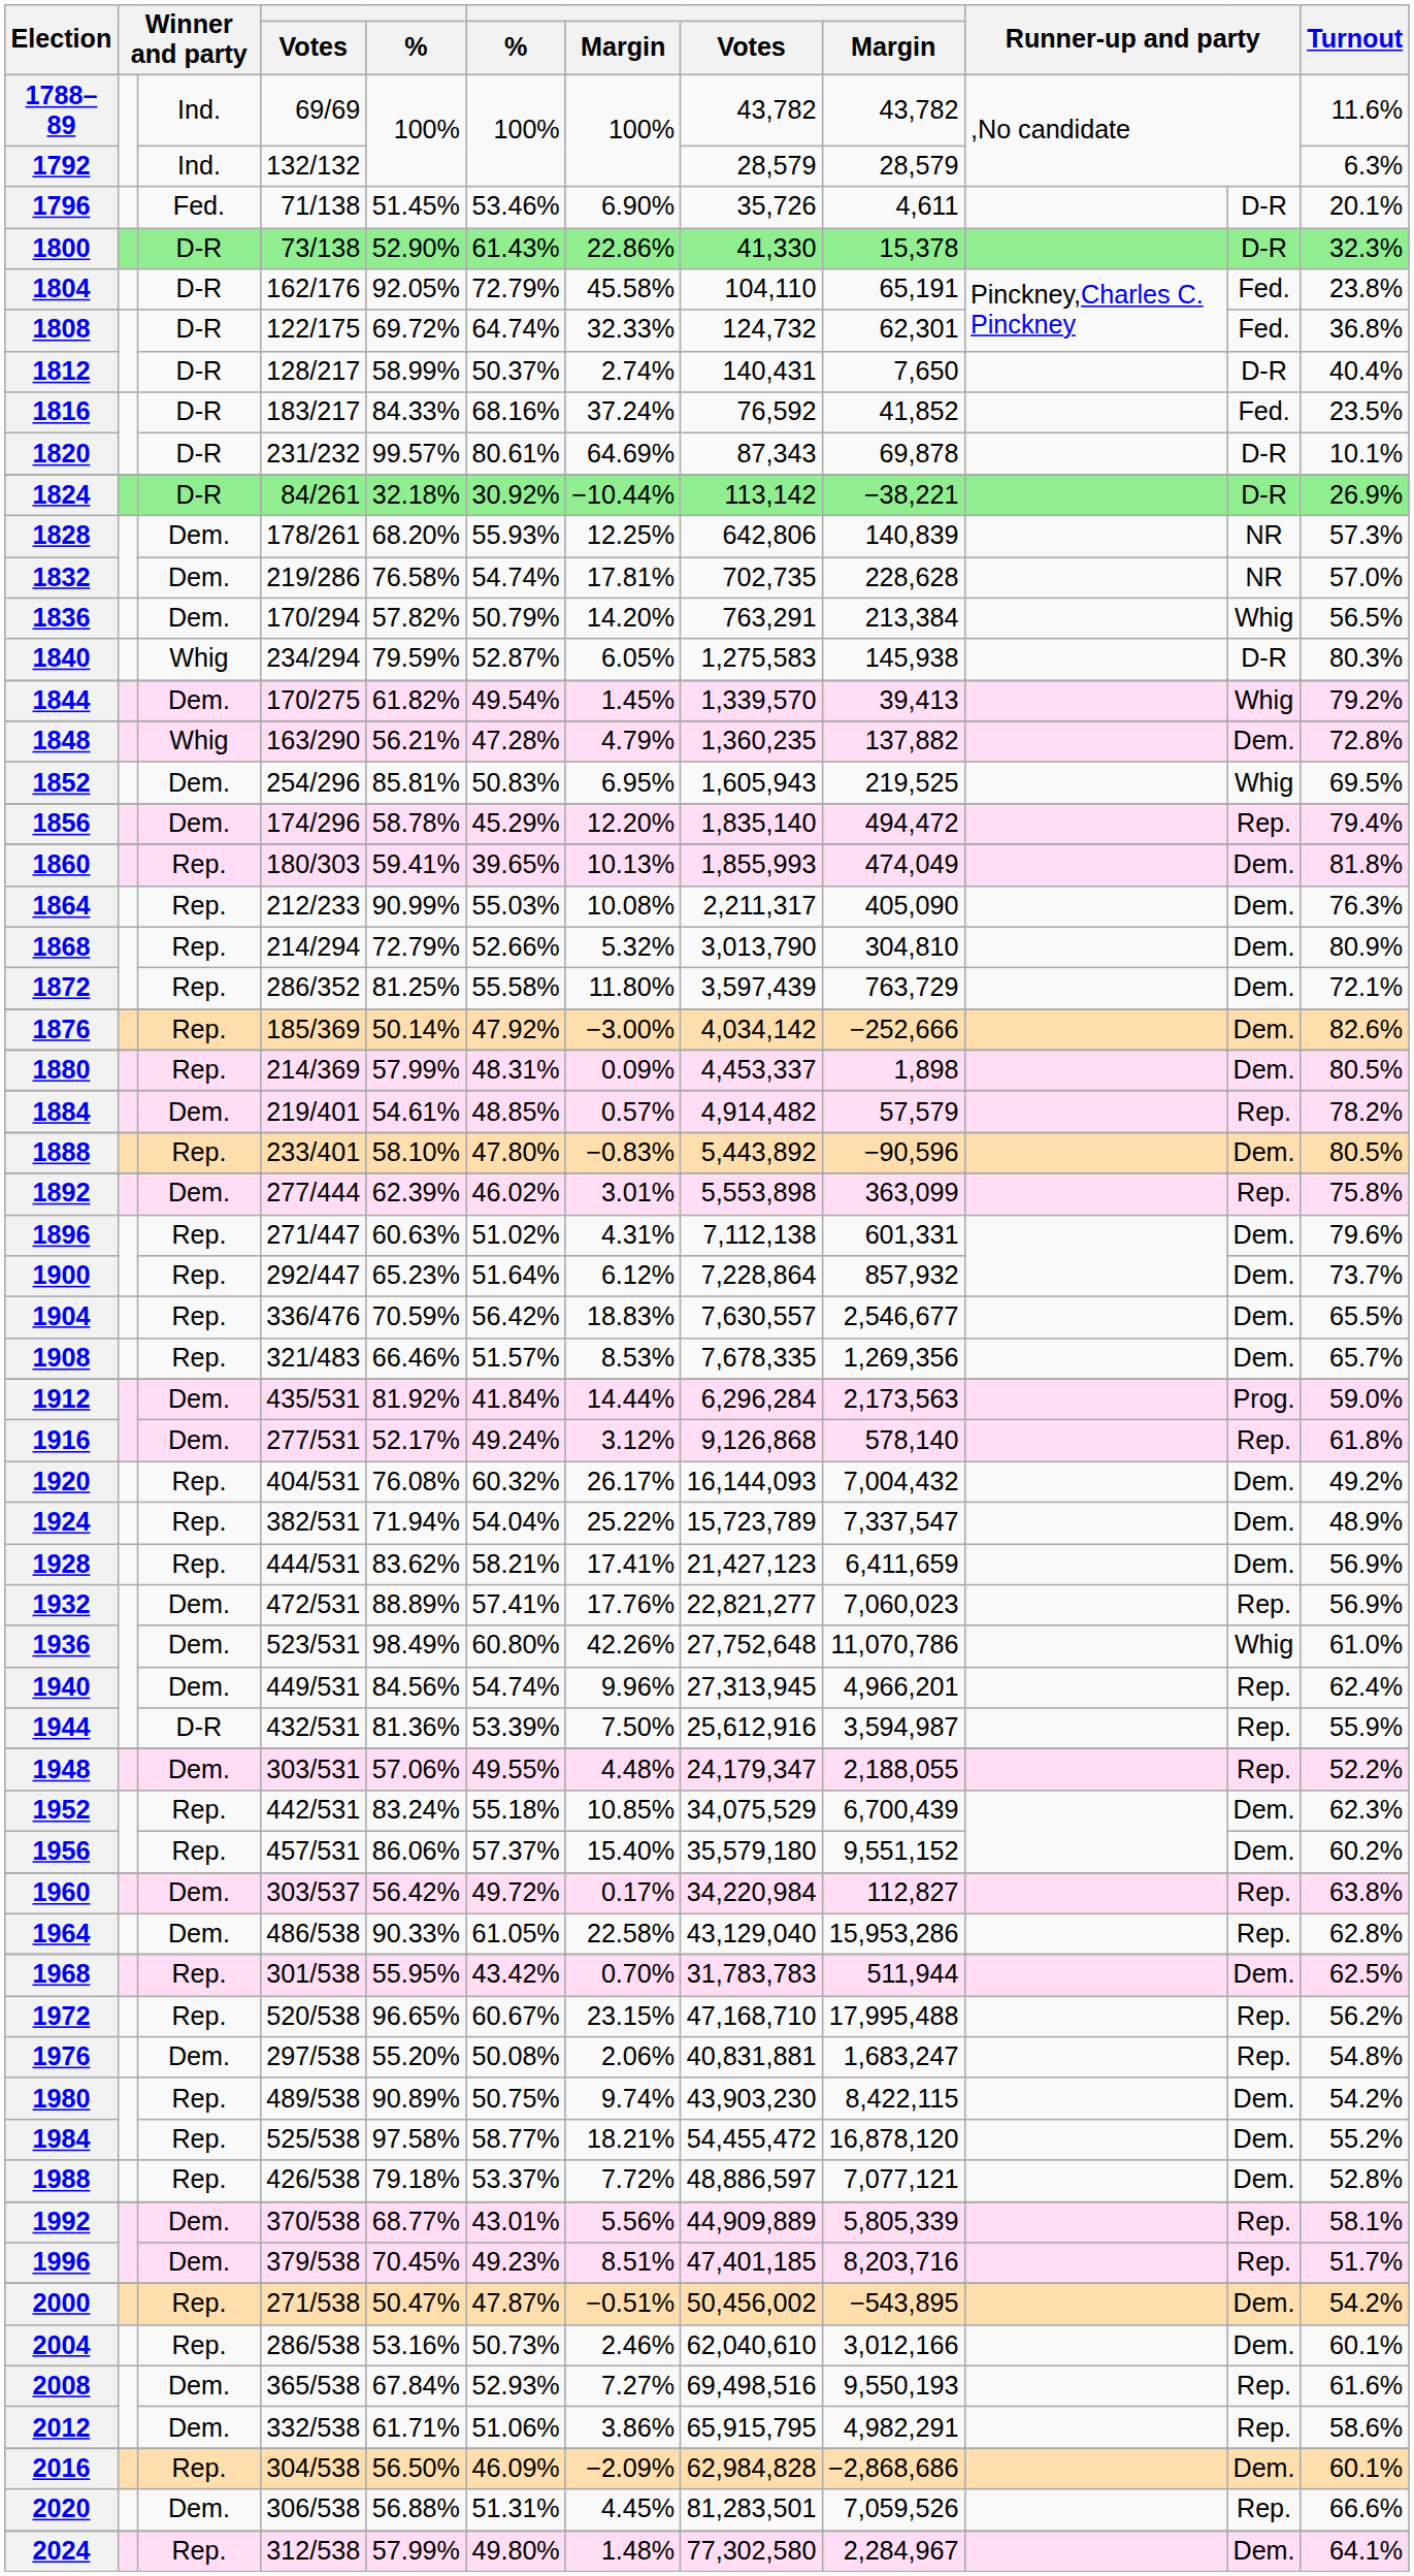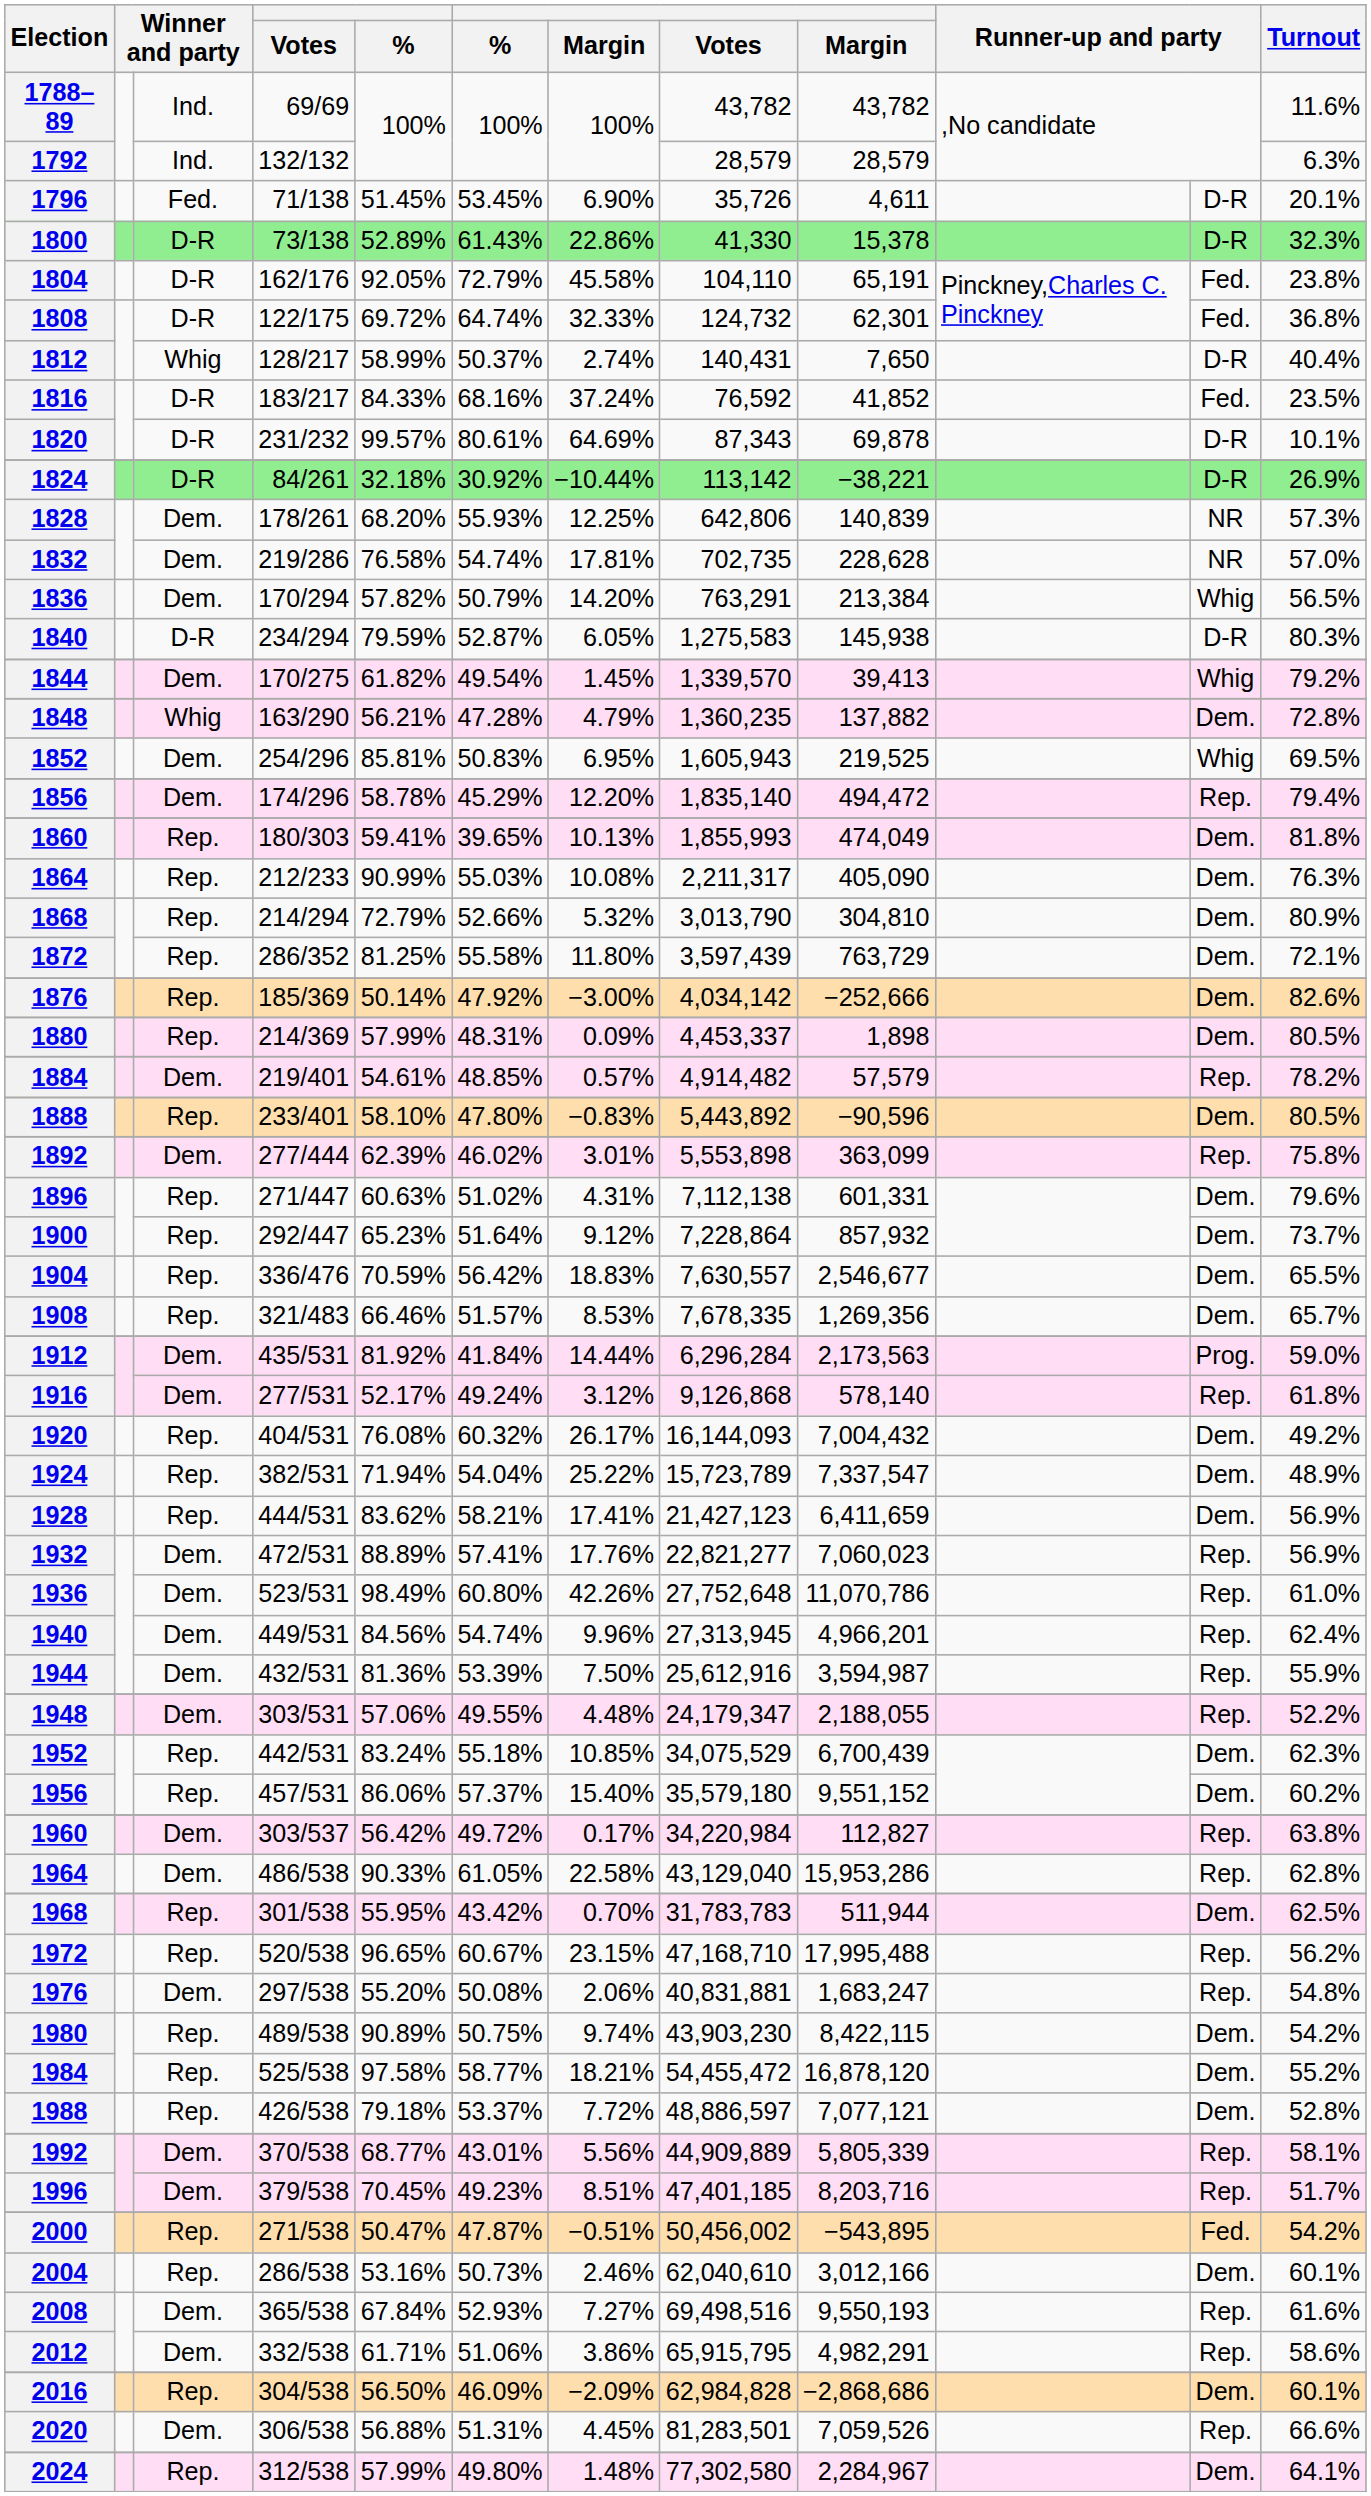1796 | column 6: 53.46% -> 53.45%
1800 | column 5: 52.90% -> 52.89%
1812 | column 3: D-R -> Whig
1840 | column 3: Whig -> D-R
1900 | column 7: 6.12% -> 9.12%
1936 | column 11: Whig -> Rep.
1944 | column 3: D-R -> Dem.
2000 | column 11: Dem. -> Fed.
